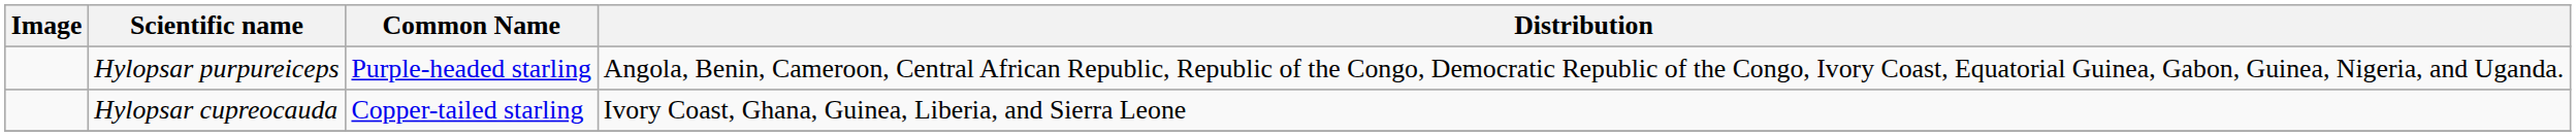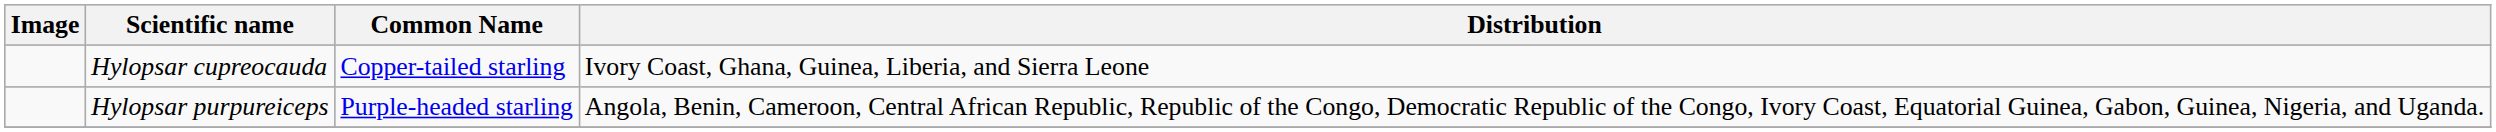rows swapped: Hylopsar purpureiceps <-> Hylopsar cupreocauda
